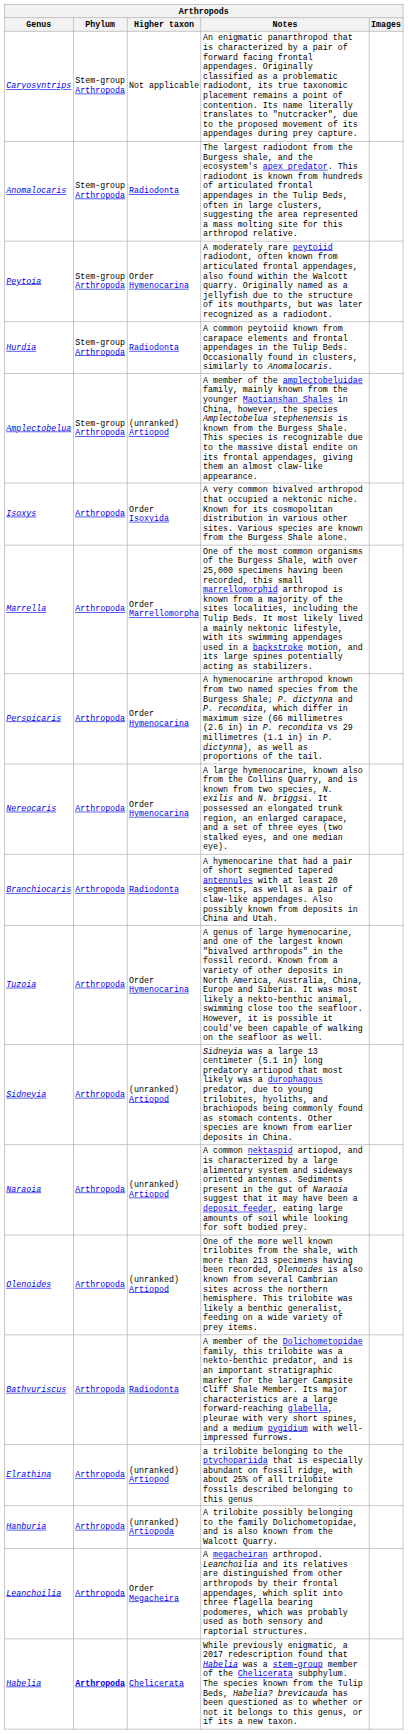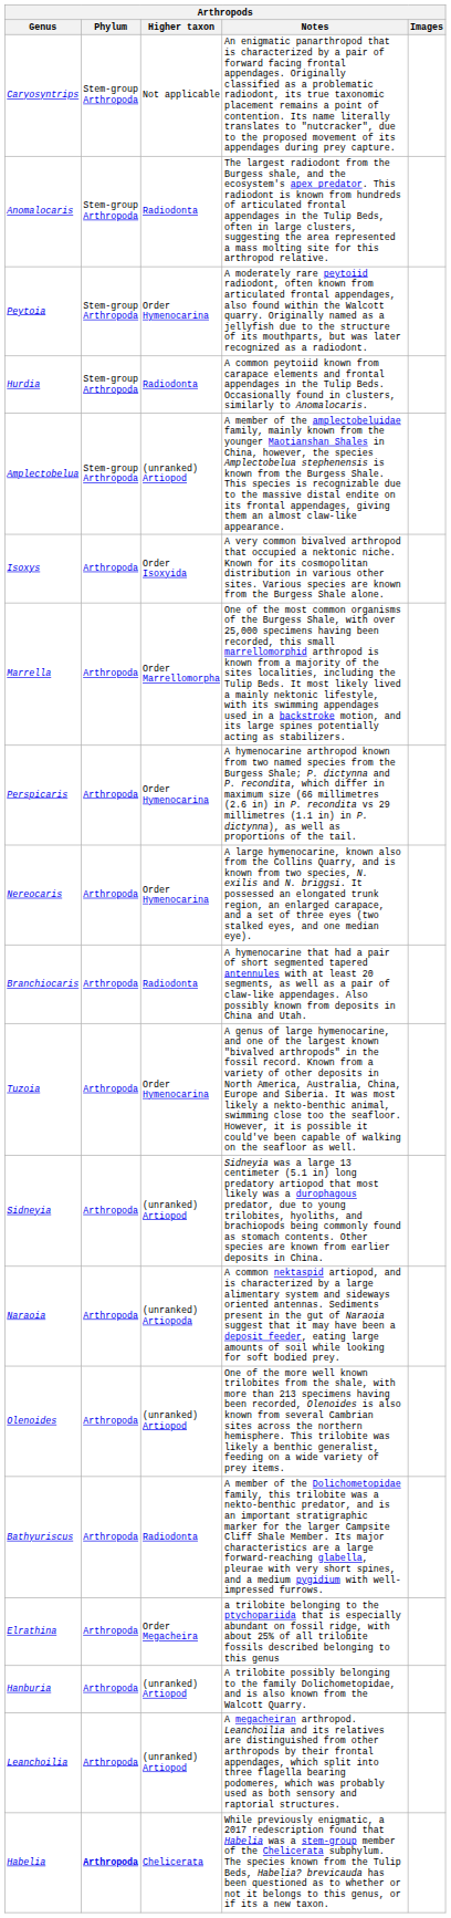Naraoia | Higher taxon: (unranked) Artiopod -> (unranked) Artiopoda
Elrathina | Higher taxon: (unranked) Artiopod -> Order Megacheira
Hanburia | Higher taxon: (unranked) Artiopoda -> (unranked) Artiopod
Leanchoilia | Higher taxon: Order Megacheira -> (unranked) Artiopod
